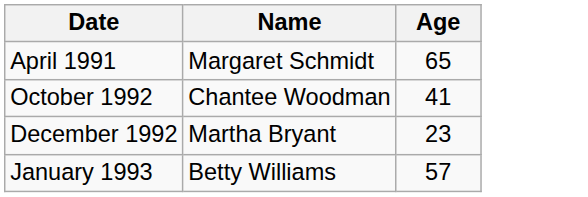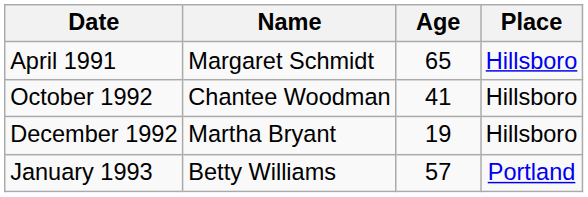+ column: Place | Hillsboro | Hillsboro | Hillsboro | Portland
December 1992 | Age: 23 -> 19
